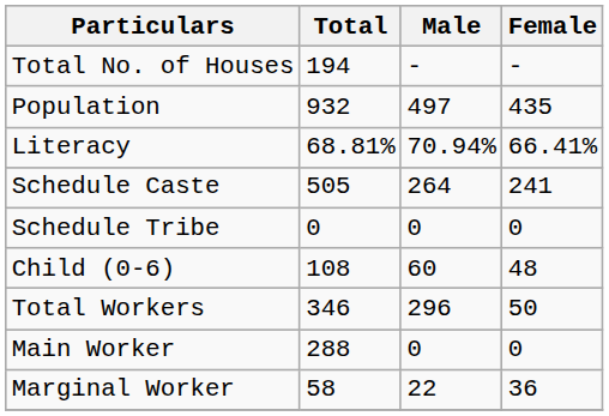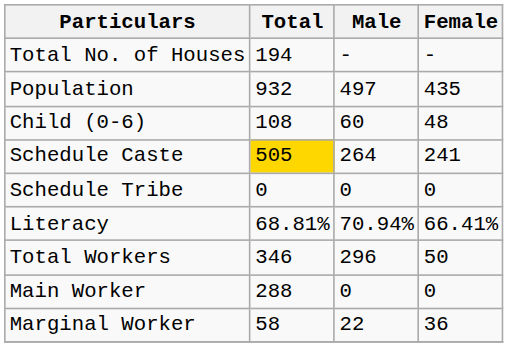rows swapped: Child (0-6) <-> Literacy
Schedule Caste | Total: no background -> gold background
